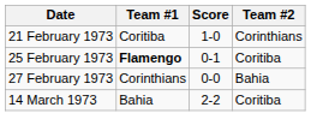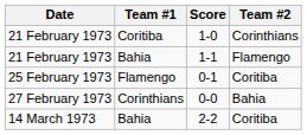+ row: 21 February 1973 | Bahia | 1-1 | Flamengo
0-1 | Team #1: bold -> normal
